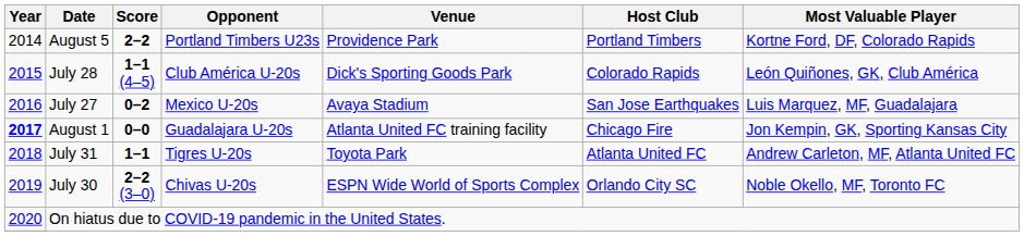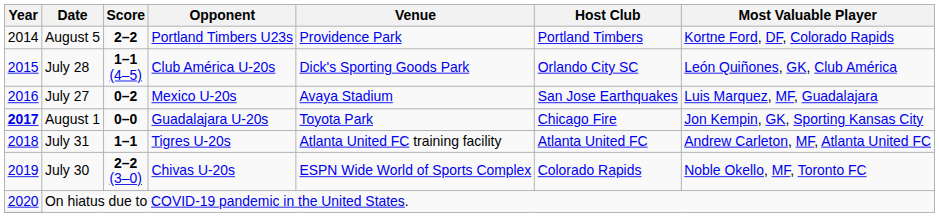July 28 | Host Club: Colorado Rapids -> Orlando City SC
August 1 | Venue: Atlanta United FC training facility -> Toyota Park
July 31 | Venue: Toyota Park -> Atlanta United FC training facility
July 30 | Host Club: Orlando City SC -> Colorado Rapids
